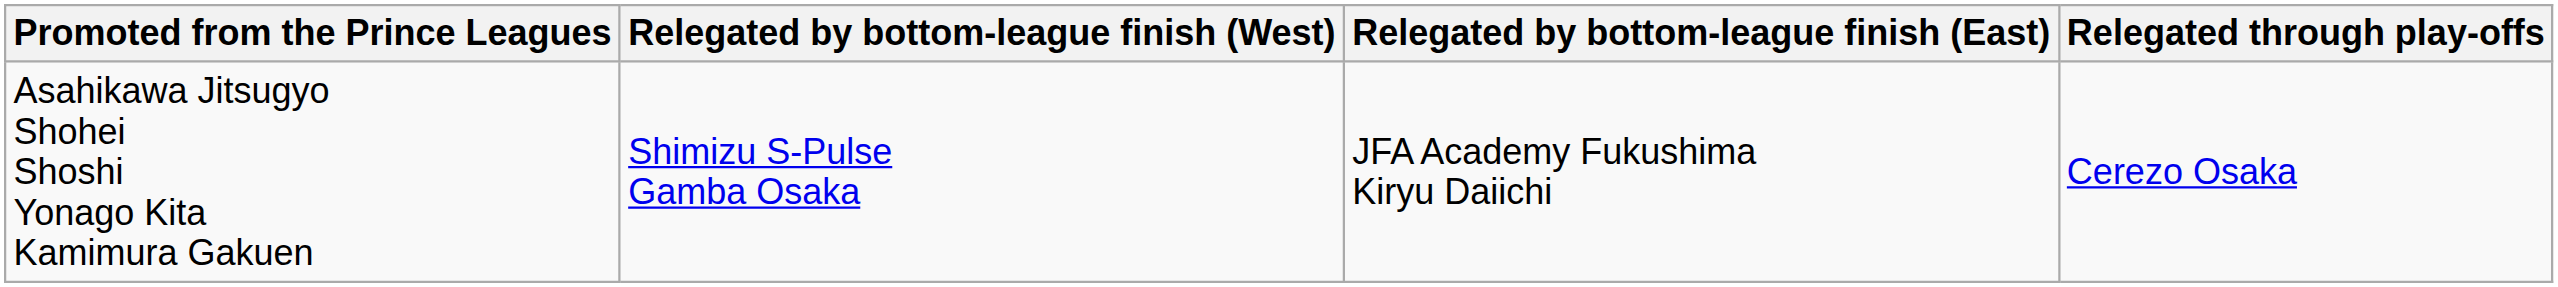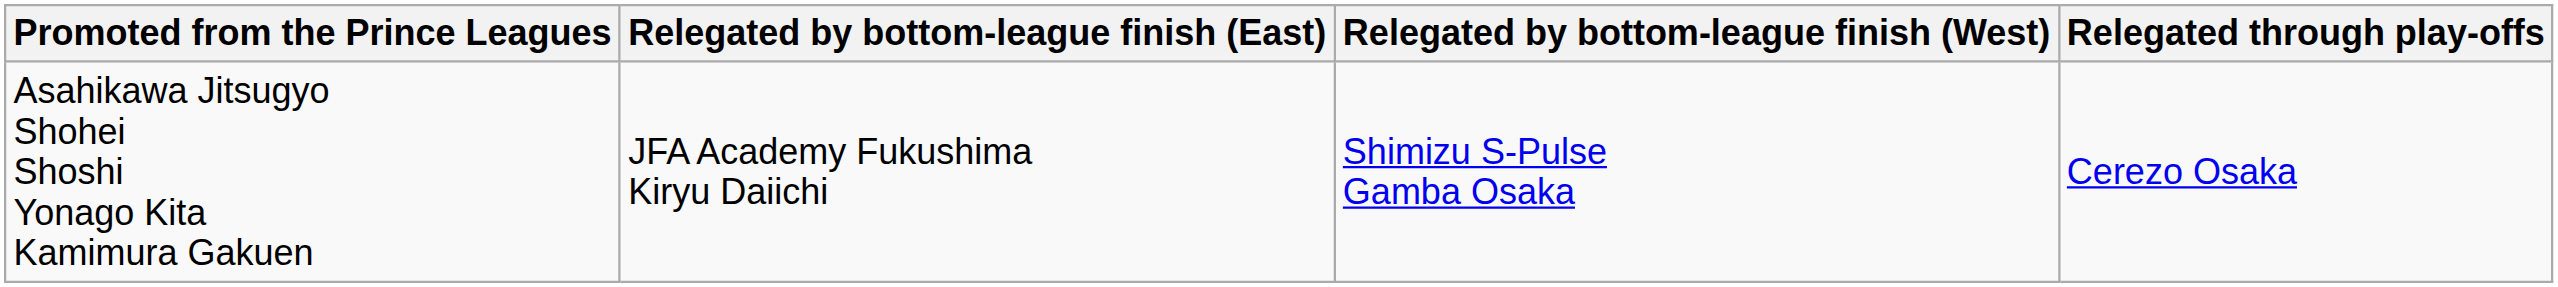columns swapped: Relegated by bottom-league finish (East) <-> Relegated by bottom-league finish (West)
